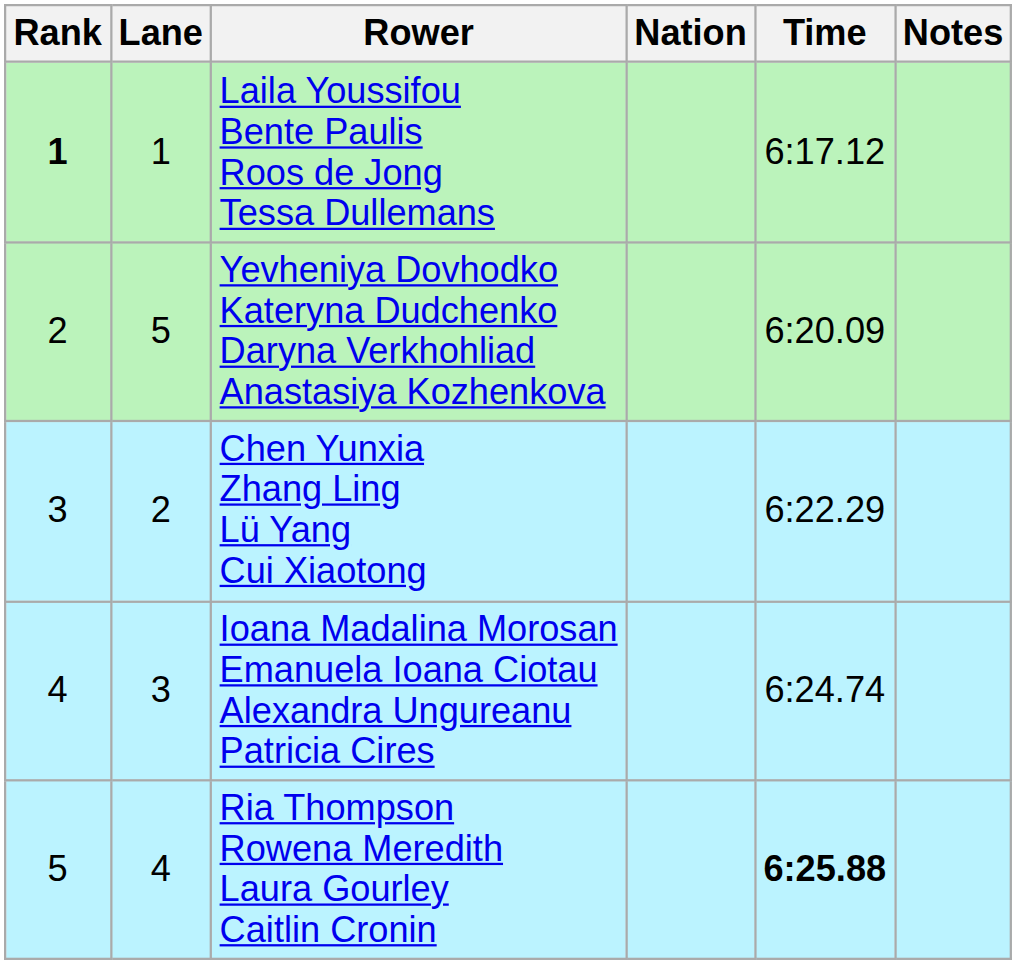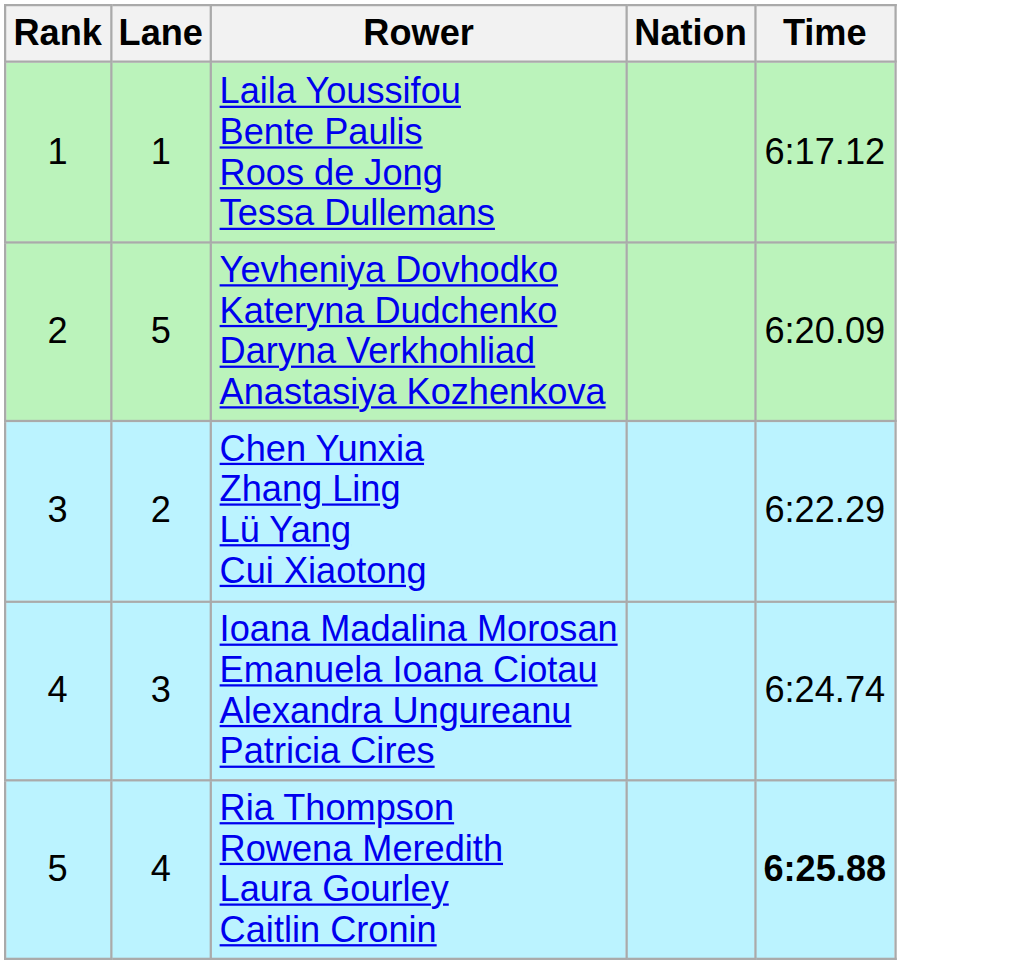- column: Notes
Laila Youssifou Bente Paulis Roos de Jong Tessa Dullemans | Rank: bold -> normal
